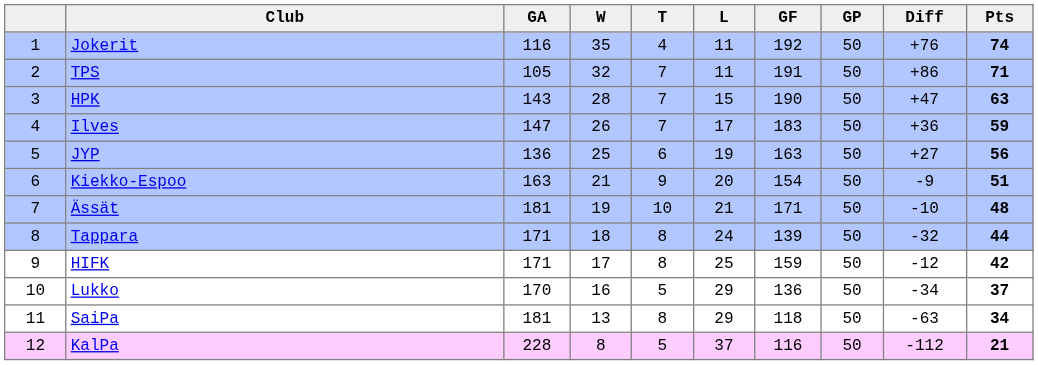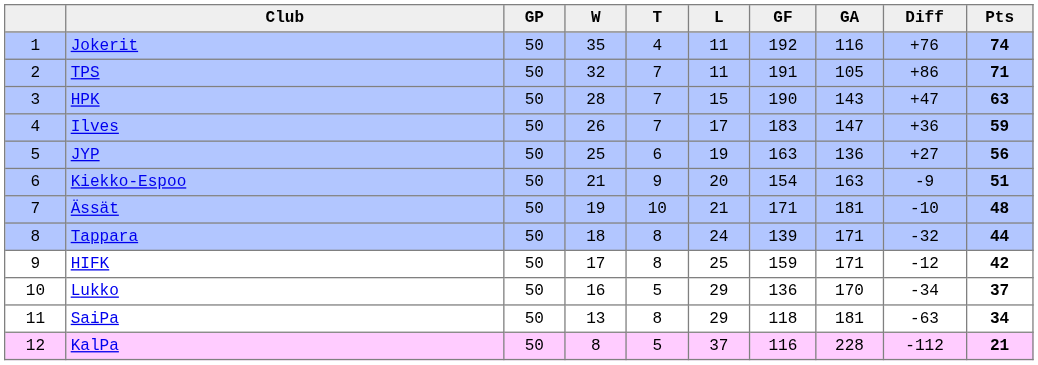columns swapped: GP <-> GA
